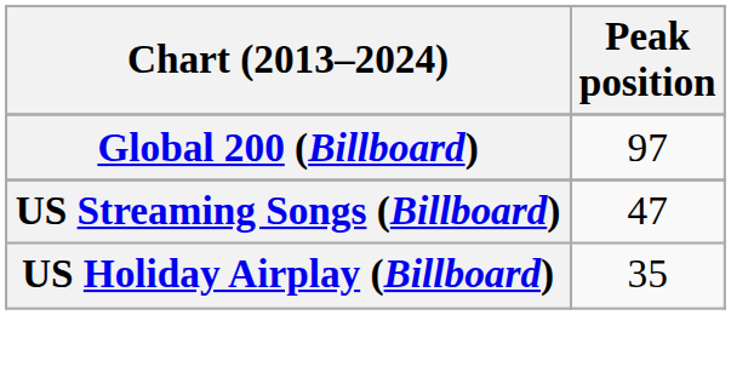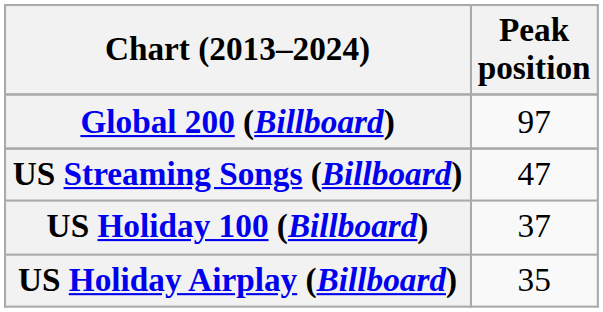+ row: US Holiday 100 (Billboard) | 37
